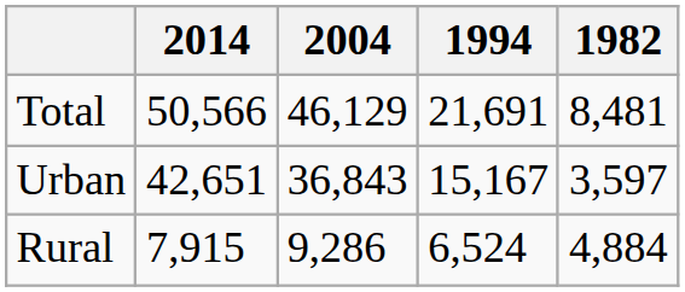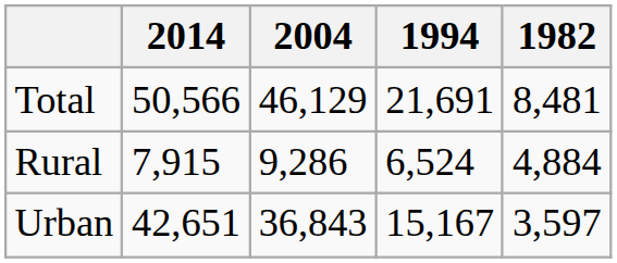rows swapped: Urban <-> Rural
